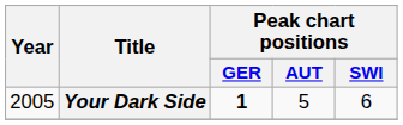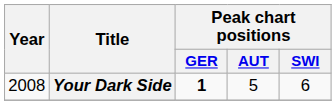Your Dark Side | Year: 2005 -> 2008
